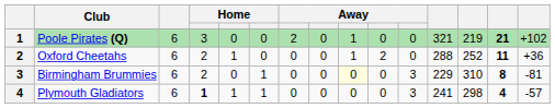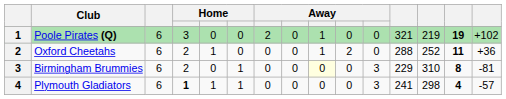Poole Pirates (Q) | column 14: 21 -> 19
